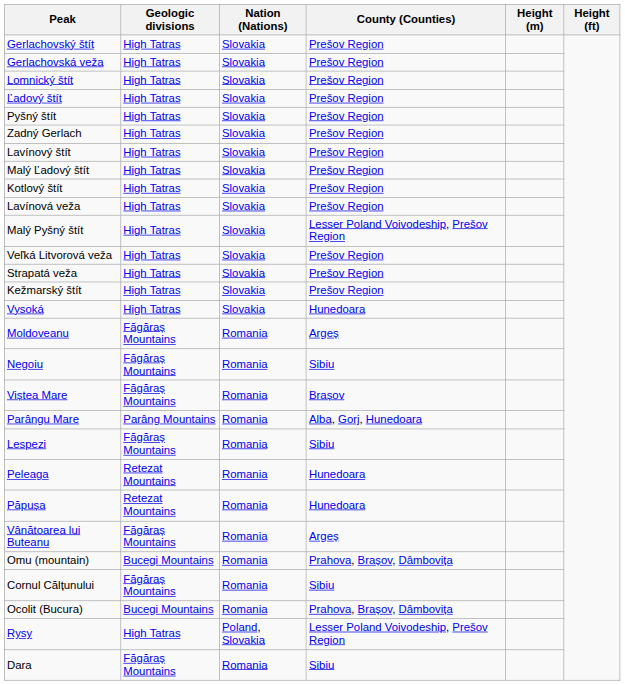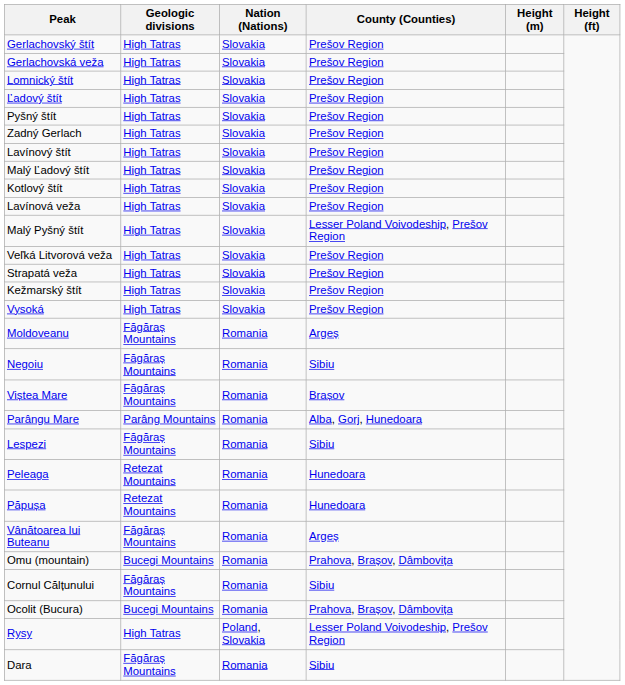Vysoká | County (Counties): Hunedoara -> Prešov Region
